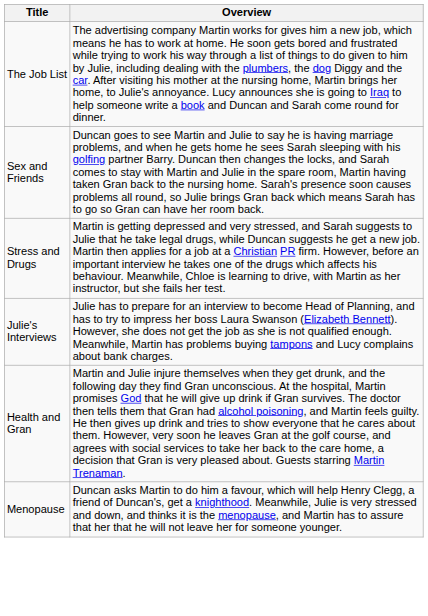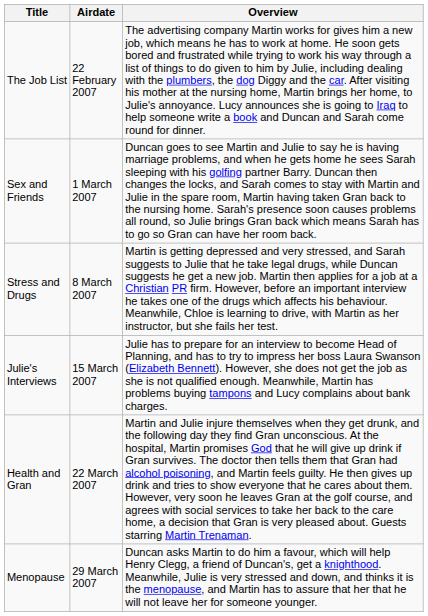+ column: Airdate | 22 February 2007 | 1 March 2007 | 8 March 2007 | 15 March 2007 | 22 March 2007 | 29 March 2007
